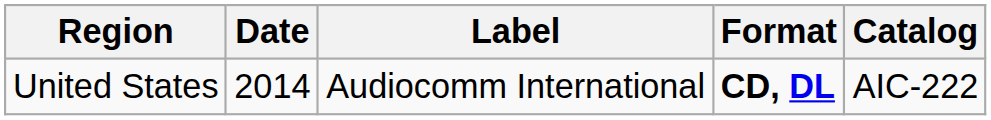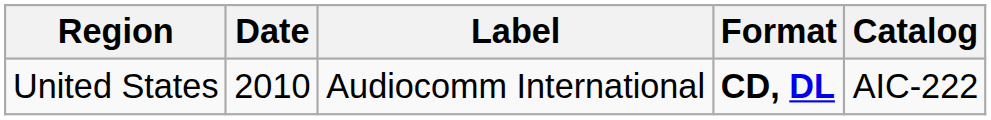United States | Date: 2014 -> 2010
